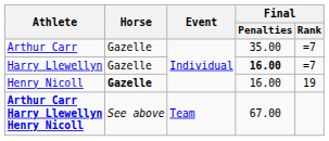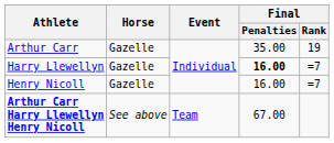Arthur Carr | Final / Rank: =7 -> 19
Henry Nicoll | Horse: bold -> normal
Henry Nicoll | Final / Rank: 19 -> =7
